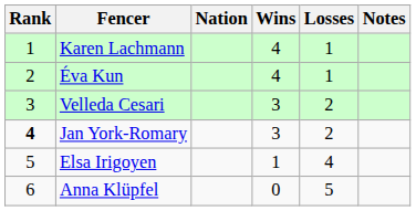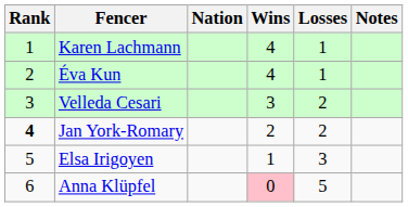Jan York-Romary | Wins: 3 -> 2
Elsa Irigoyen | Losses: 4 -> 3
Anna Klüpfel | Wins: no background -> pink background
